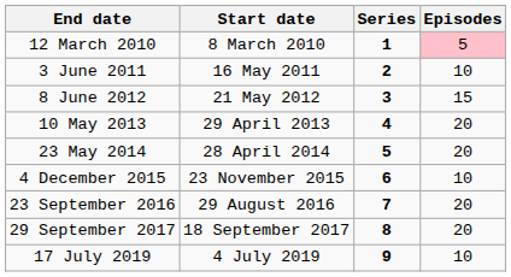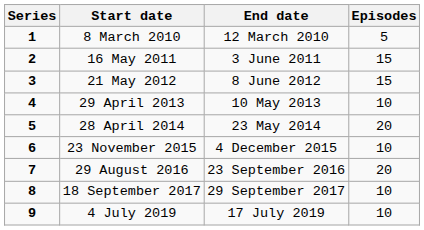columns swapped: Series <-> End date
8 March 2010 | Episodes: pink background -> no background
16 May 2011 | Episodes: 10 -> 15
29 April 2013 | Episodes: 20 -> 10
18 September 2017 | Episodes: 20 -> 10
